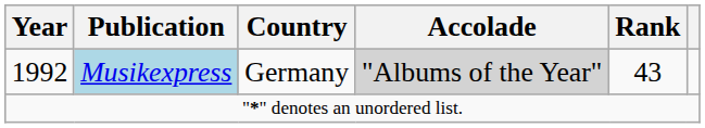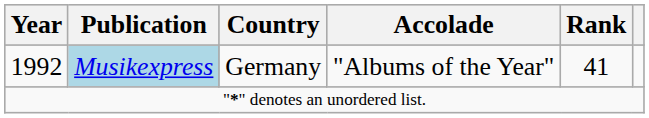1992 | Accolade: lightgrey background -> no background
1992 | Rank: 43 -> 41
